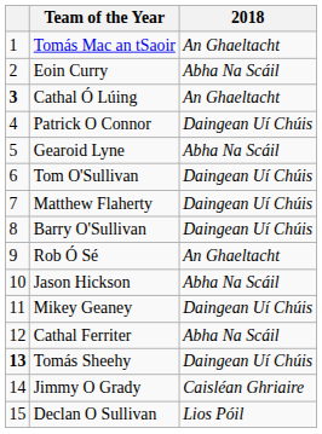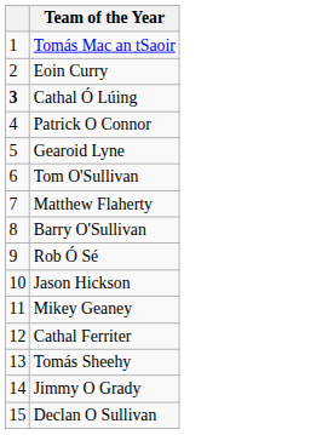- column: 2018 | An Ghaeltacht | Abha Na Scáil | An Ghaeltacht | Daingean Uí Chúis | Abha Na Scáil | Daingean Uí Chúis | Daingean Uí Chúis | Daingean Uí Chúis | An Ghaeltacht | Abha Na Scáil | Daingean Uí Chúis | Abha Na Scáil | Daingean Uí Chúis | Caisléan Ghriaire | Lios Póil
Tomás Sheehy | column 1: bold -> normal
